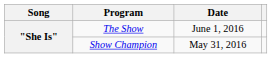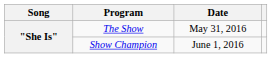The Show | Date: June 1, 2016 -> May 31, 2016
Show Champion | Date: May 31, 2016 -> June 1, 2016
